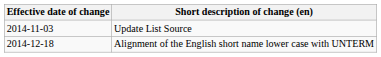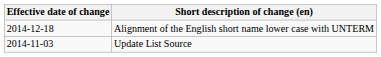rows swapped: Alignment of the English short name lower case with UNTERM <-> Update List Source
